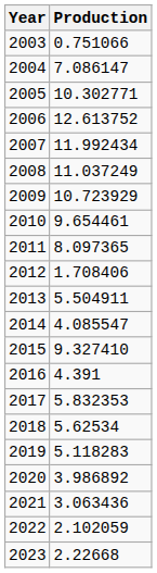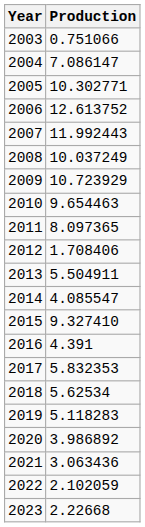2007 | Production: 11.992434 -> 11.992443
2008 | Production: 11.037249 -> 10.037249
2010 | Production: 9.654461 -> 9.654463
